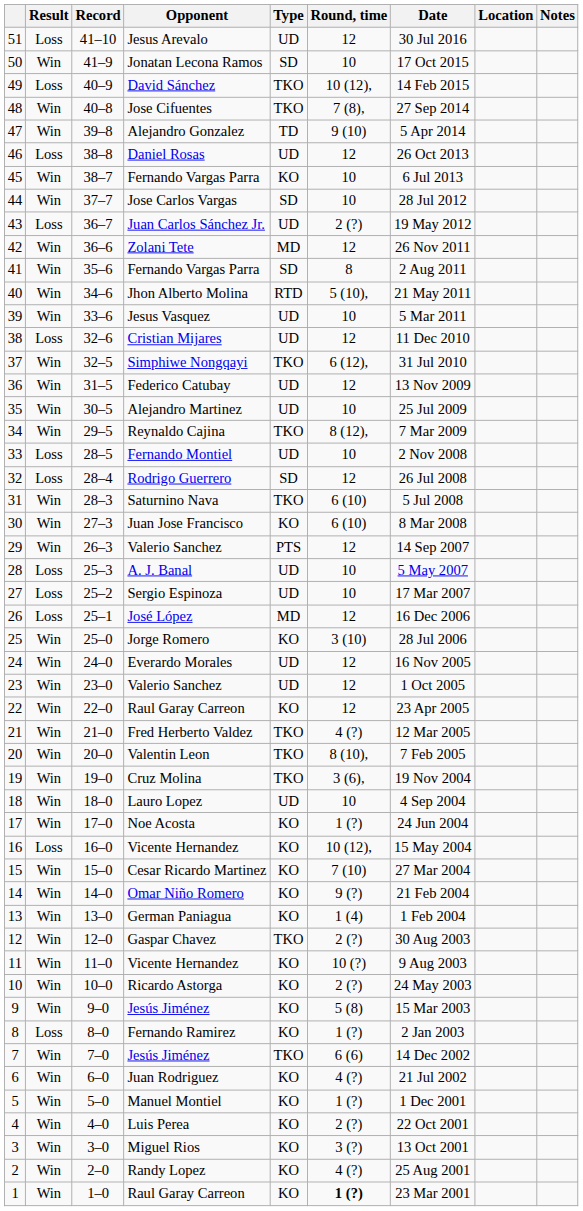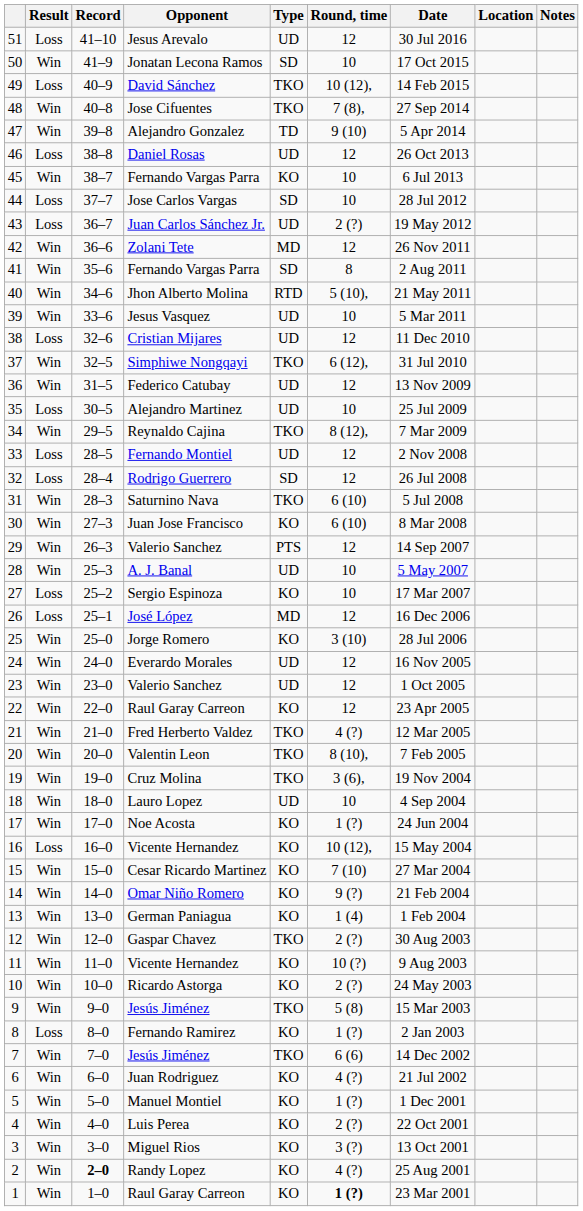Jose Carlos Vargas | Result: Win -> Loss
Alejandro Martinez | Result: Win -> Loss
Fernando Montiel | Round, time: 10 -> 12
A. J. Banal | Result: Loss -> Win
Sergio Espinoza | Type: UD -> KO
9 / Jesús Jiménez | Type: KO -> TKO
Randy Lopez | Record: normal -> bold
